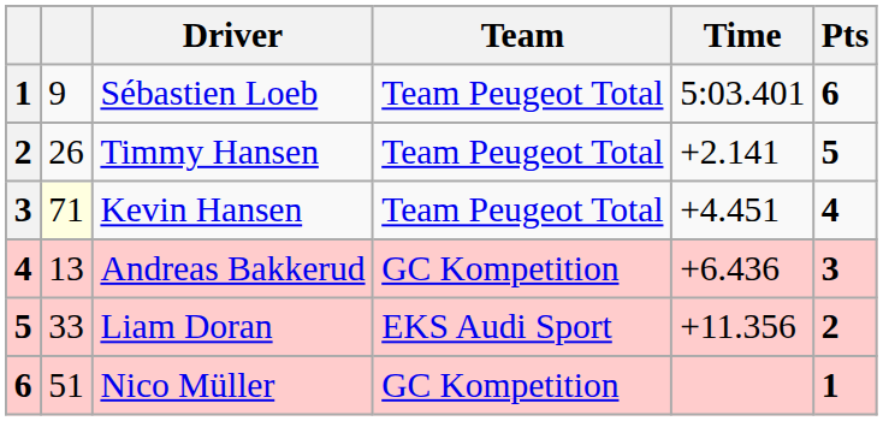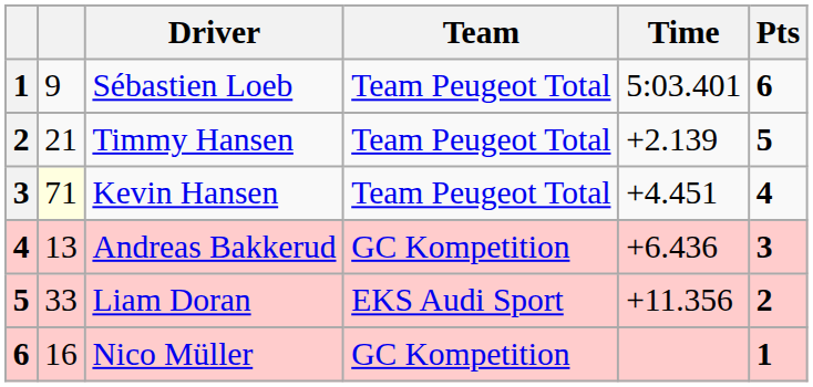Timmy Hansen | column 2: 26 -> 21
Timmy Hansen | Time: +2.141 -> +2.139
Nico Müller | column 2: 51 -> 16
